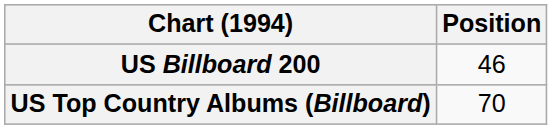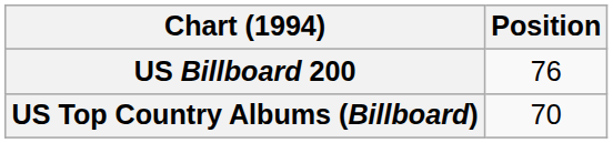US Billboard 200 | Position: 46 -> 76
